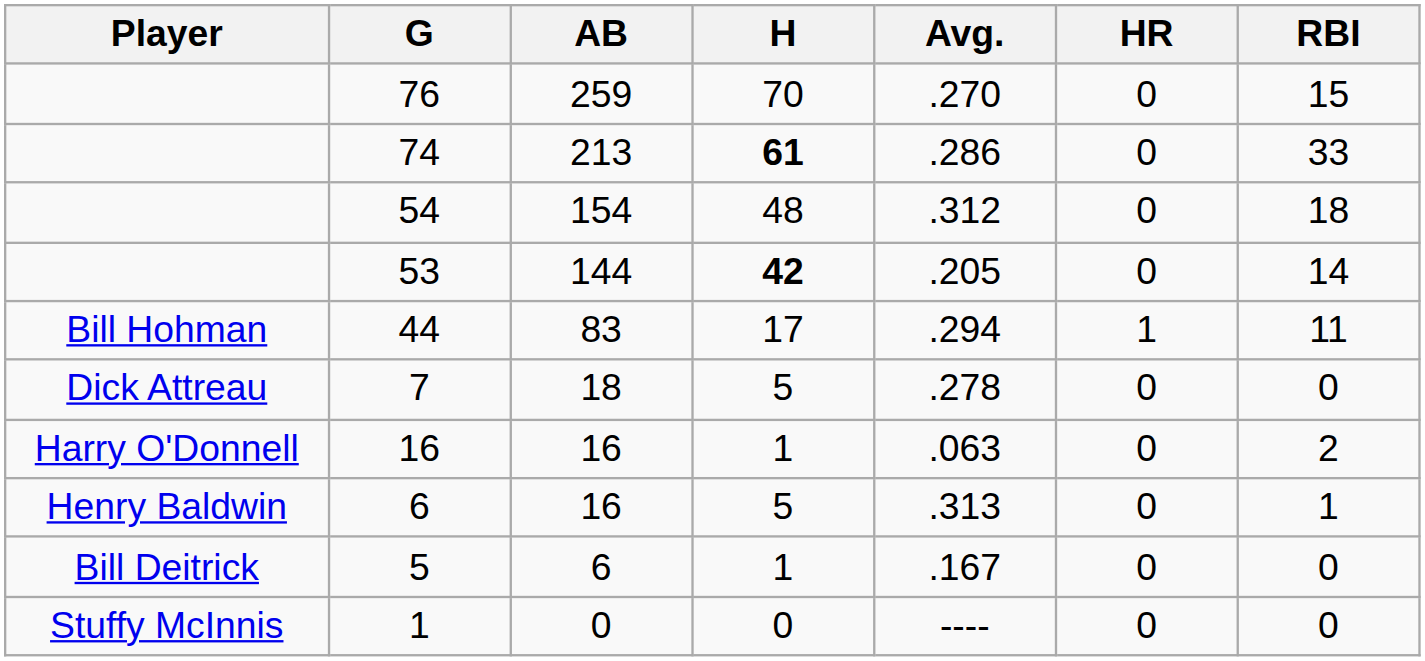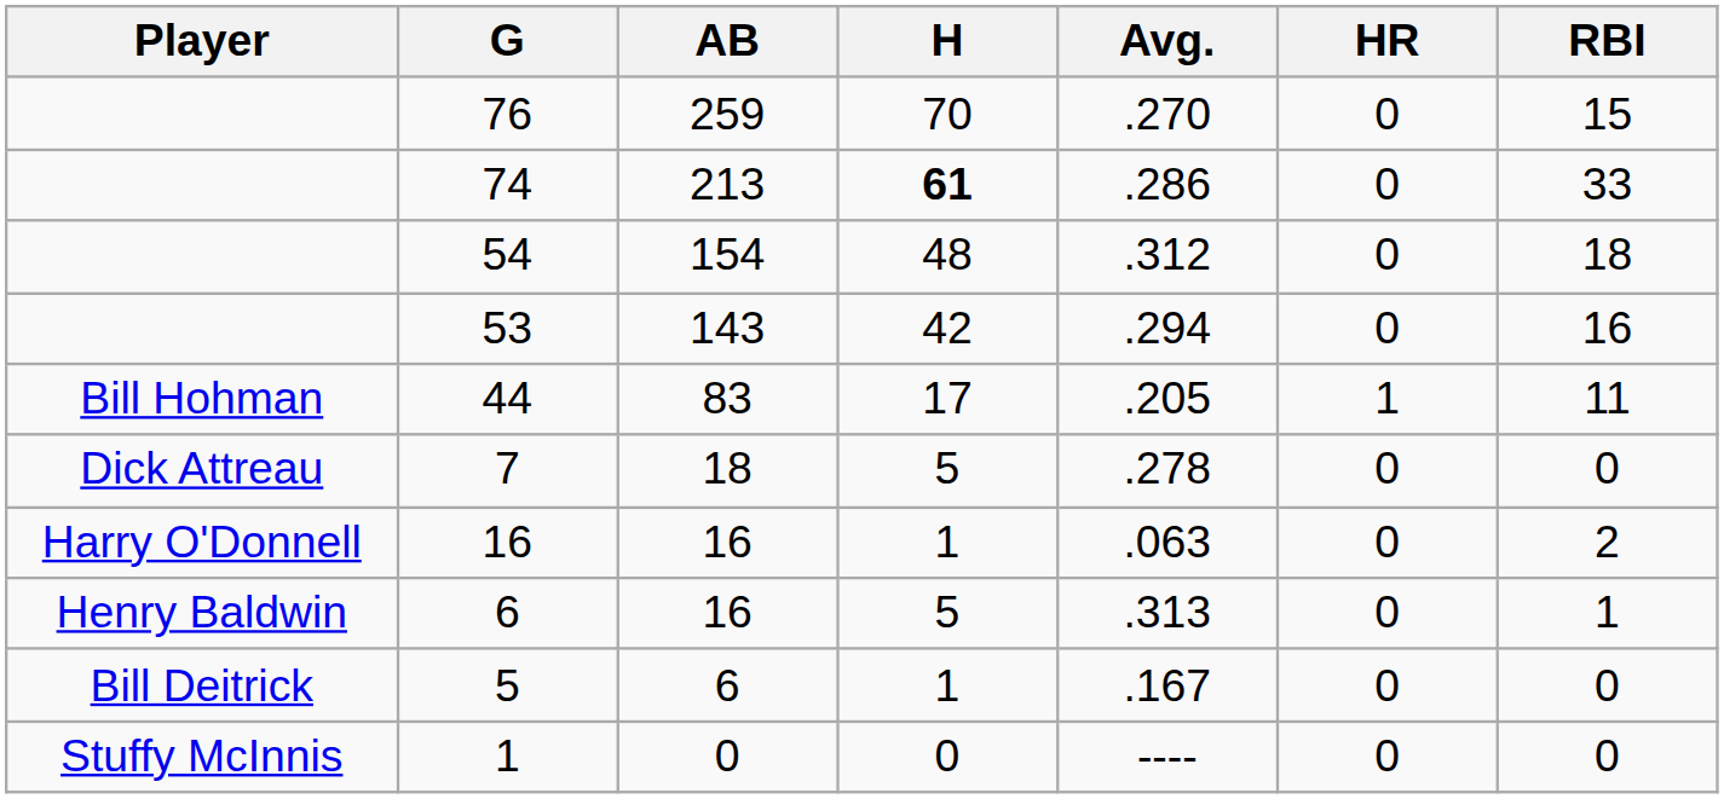53 | AB: 144 -> 143
53 | H: bold -> normal
53 | Avg.: .205 -> .294
53 | RBI: 14 -> 16
44 | Avg.: .294 -> .205
